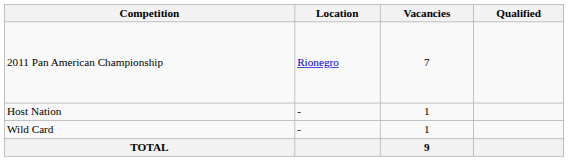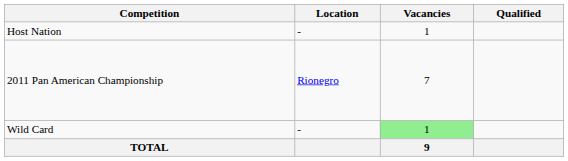rows swapped: 2011 Pan American Championship <-> Host Nation
Wild Card | Vacancies: no background -> lightgreen background
